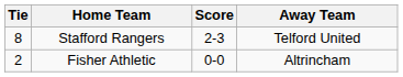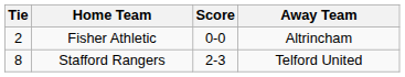rows swapped: Fisher Athletic <-> Stafford Rangers
